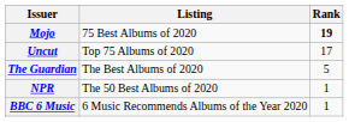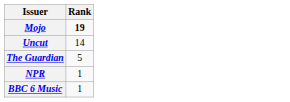- column: Listing | 75 Best Albums of 2020 | Top 75 Albums of 2020 | The Best Albums of 2020 | The 50 Best Albums of 2020 | 6 Music Recommends Albums of the Year 2020
Uncut | Rank: 17 -> 14
